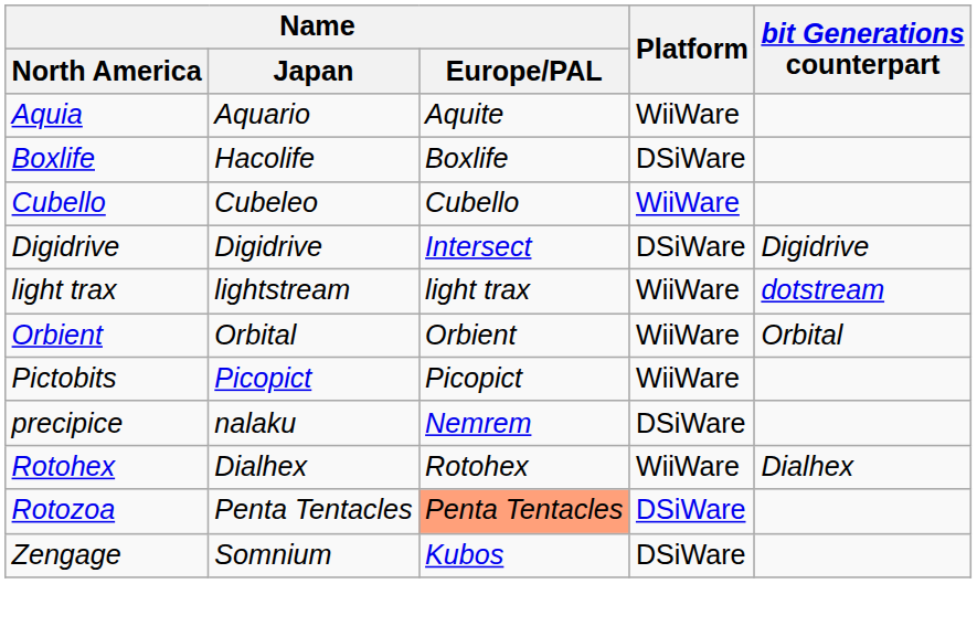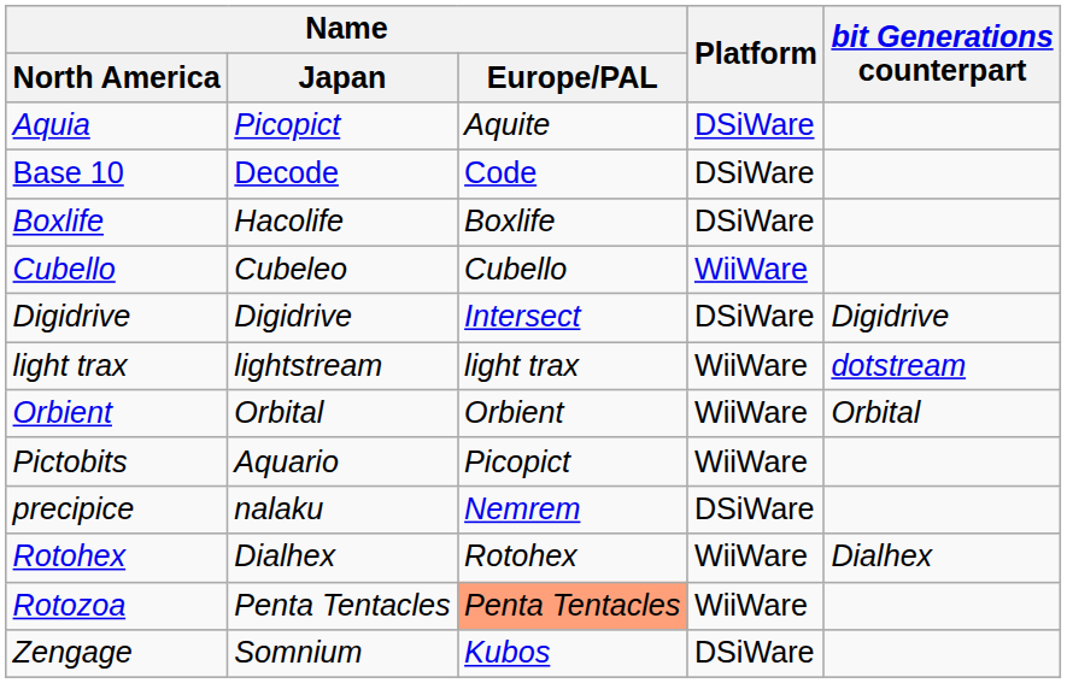Aquia | Name / Japan: Aquario -> Picopict
Aquia | Platform: WiiWare -> DSiWare
+ row: Base 10 | Decode | Code | DSiWare
Pictobits | Name / Japan: Picopict -> Aquario
Rotozoa | Platform: DSiWare -> WiiWare
